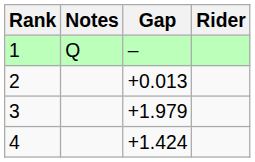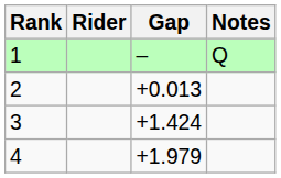columns swapped: Rider <-> Notes
3 | Gap: +1.979 -> +1.424
4 | Gap: +1.424 -> +1.979
